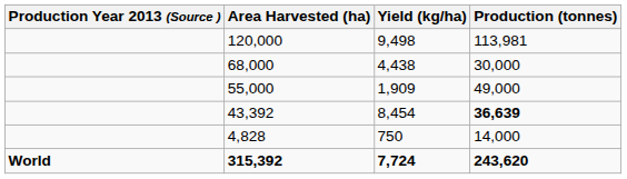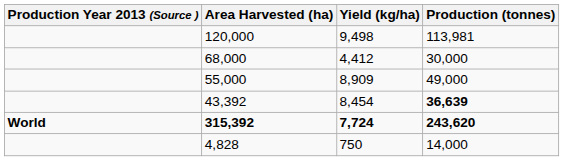68,000 | Yield (kg/ha): 4,438 -> 4,412
55,000 | Yield (kg/ha): 1,909 -> 8,909
rows swapped: 4,828 <-> 315,392
